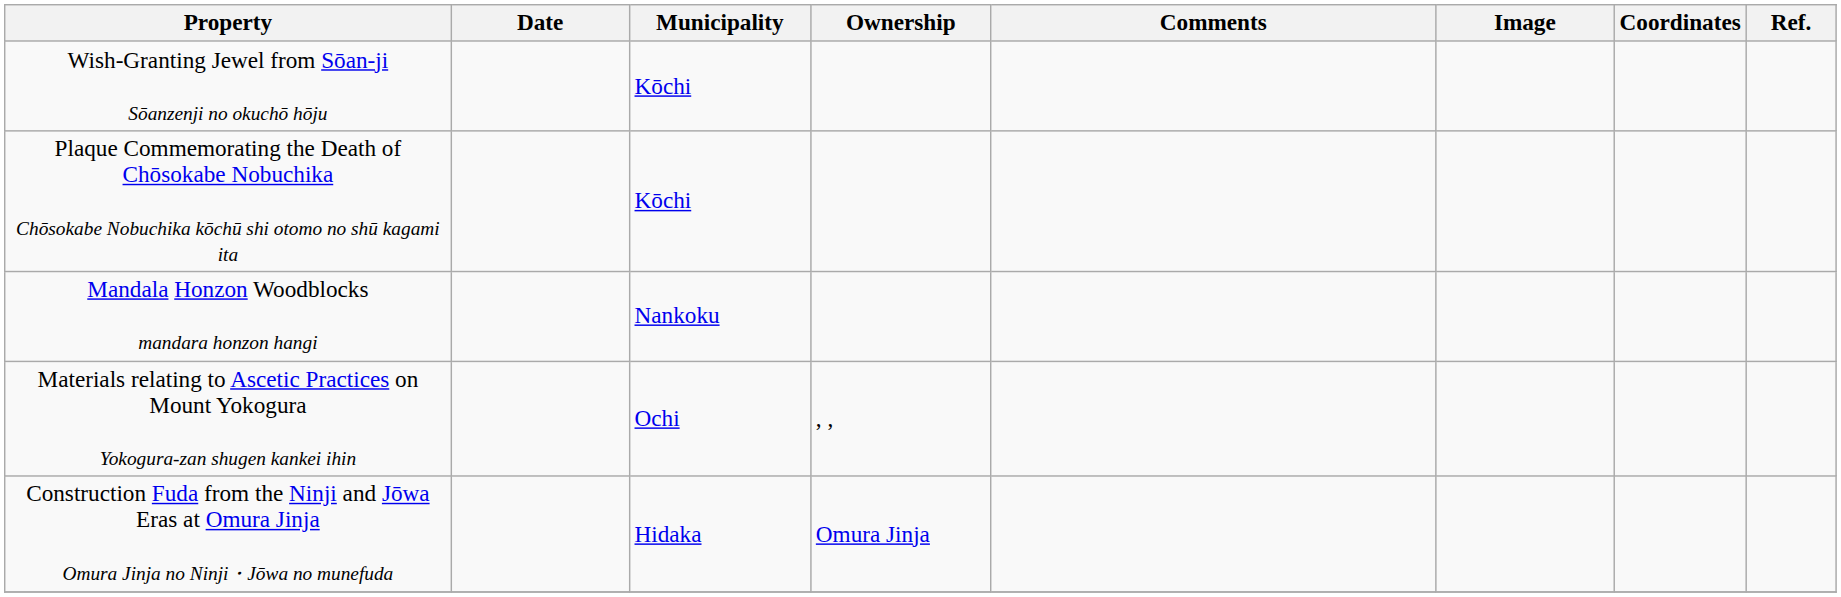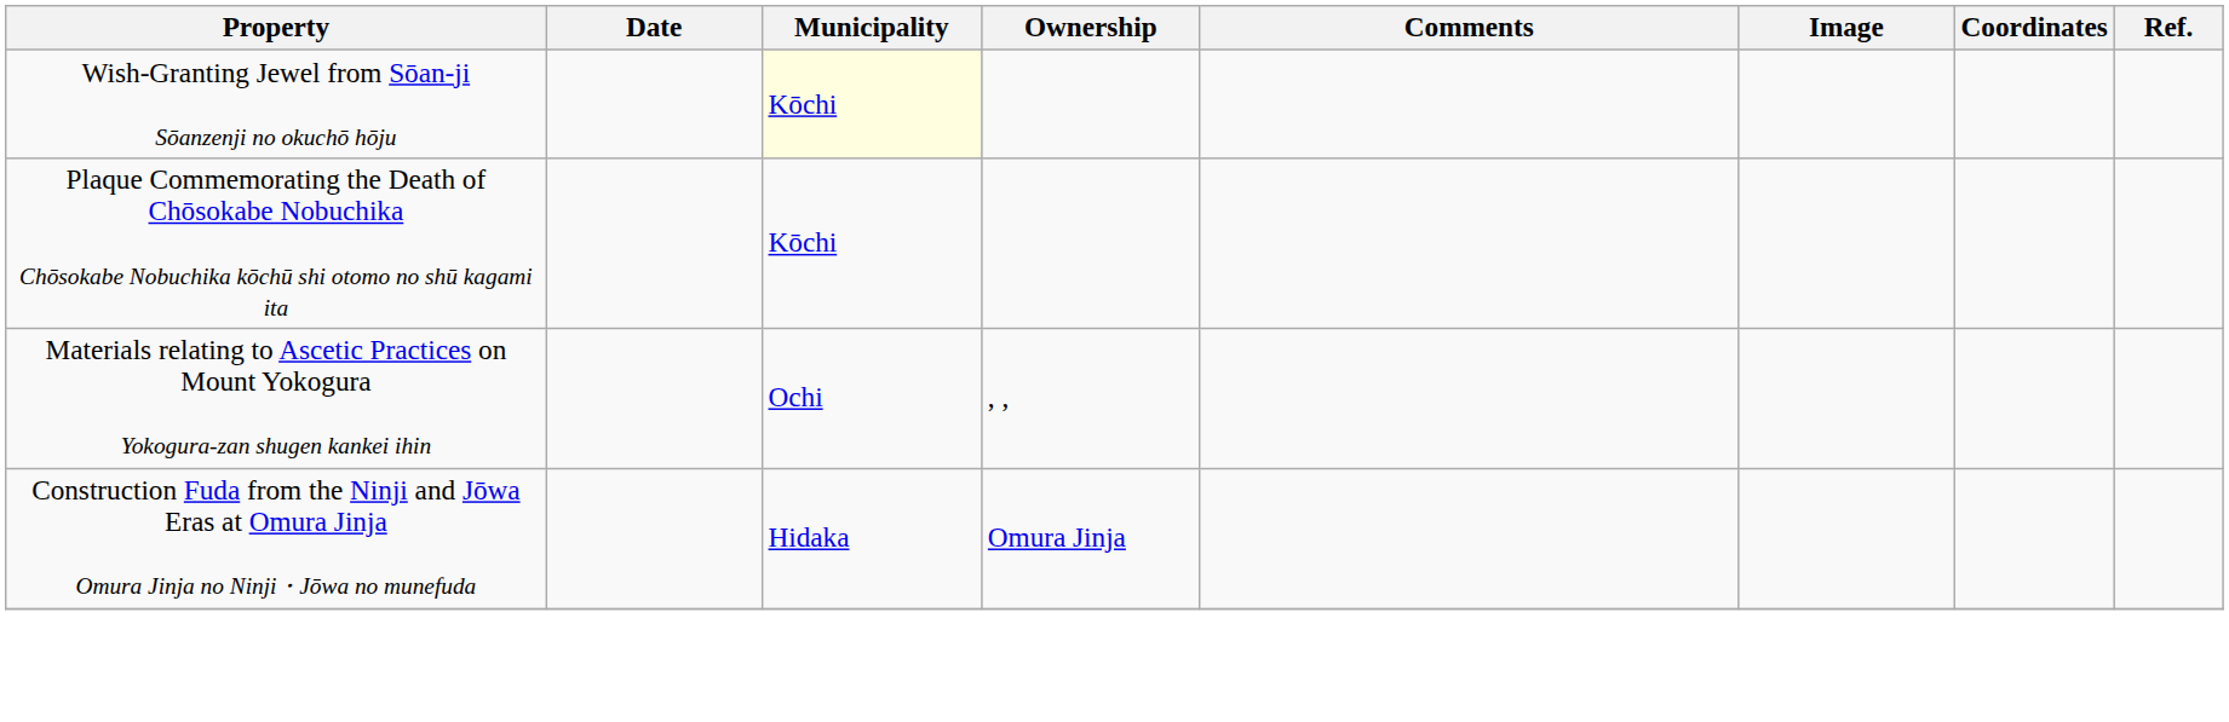Wish-Granting Jewel from Sōan-ji Sōanzenji no okuchō hōju | Municipality: no background -> lightyellow background
- row: Mandala Honzon Woodblocks mandara honzon hangi | Nankoku
